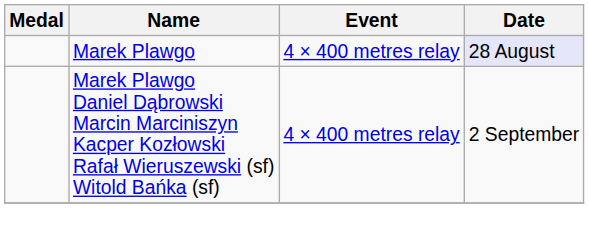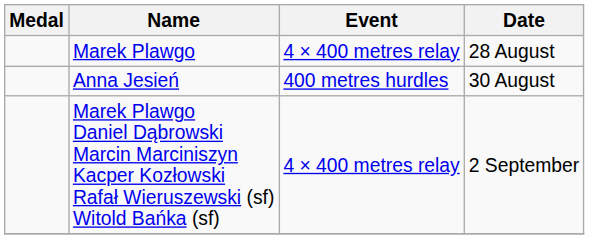Marek Plawgo | Date: lavender background -> no background
+ row: Anna Jesień | 400 metres hurdles | 30 August
